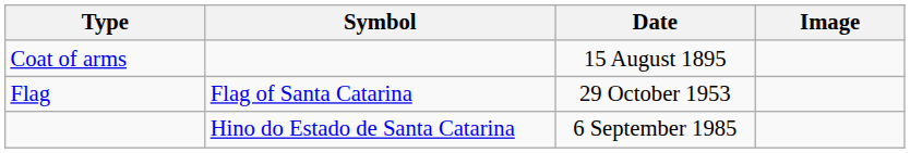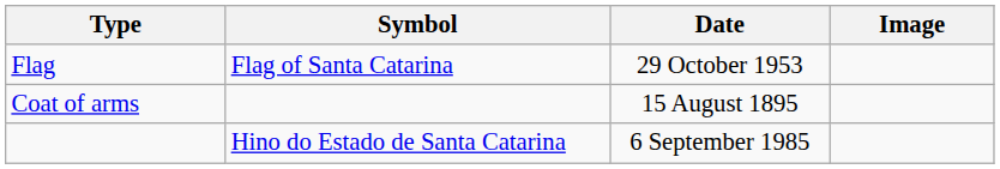rows swapped: Flag <-> Coat of arms
